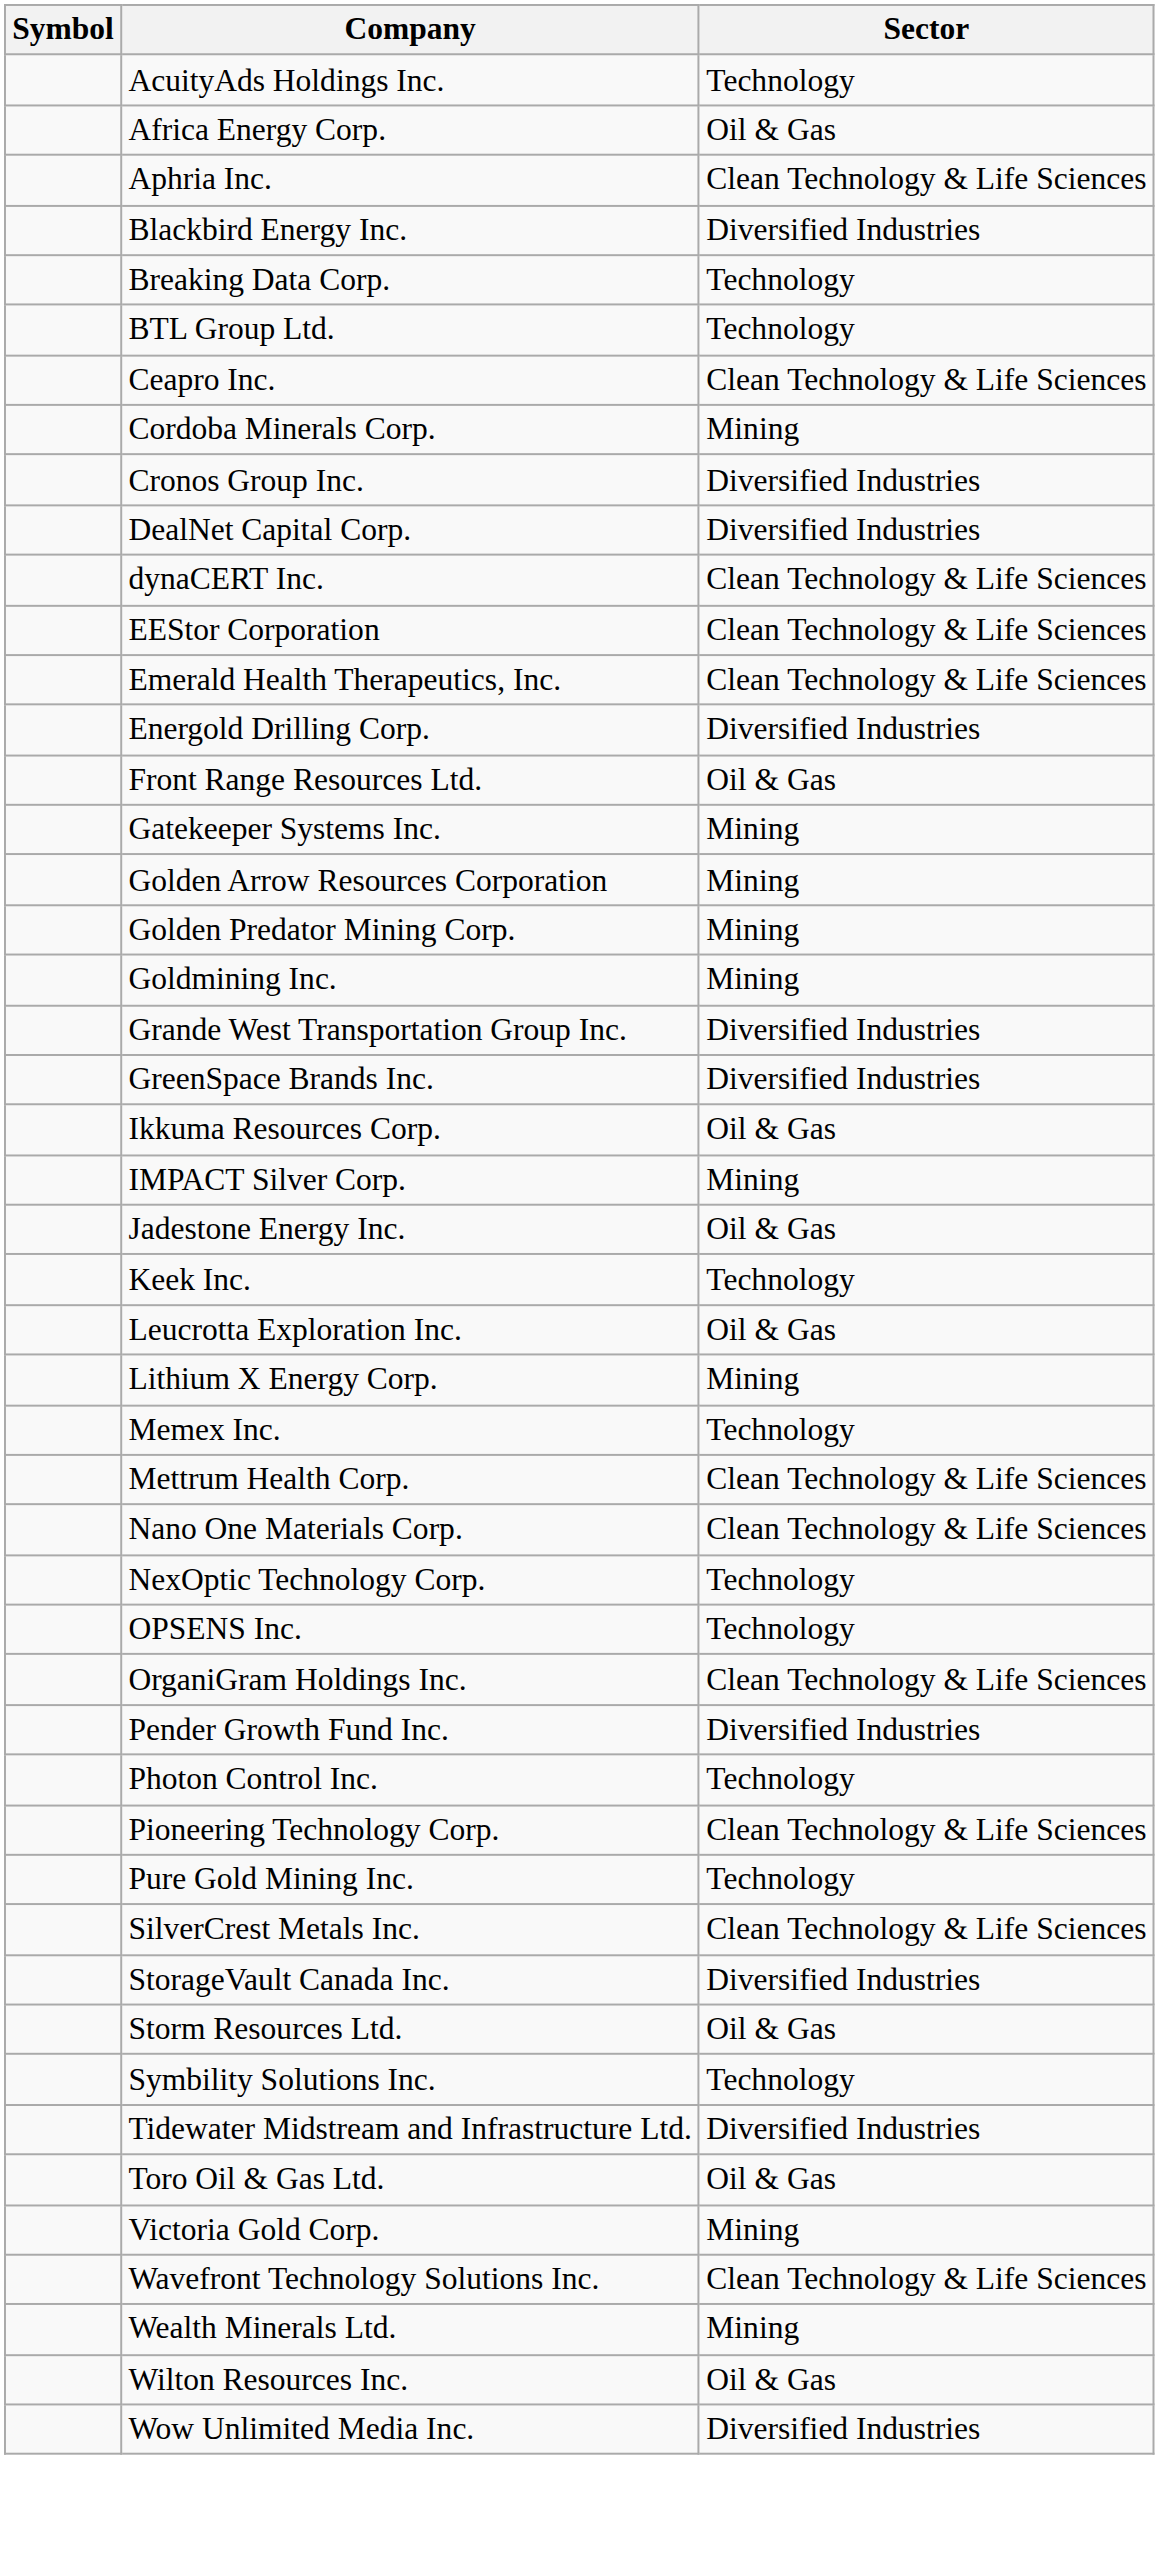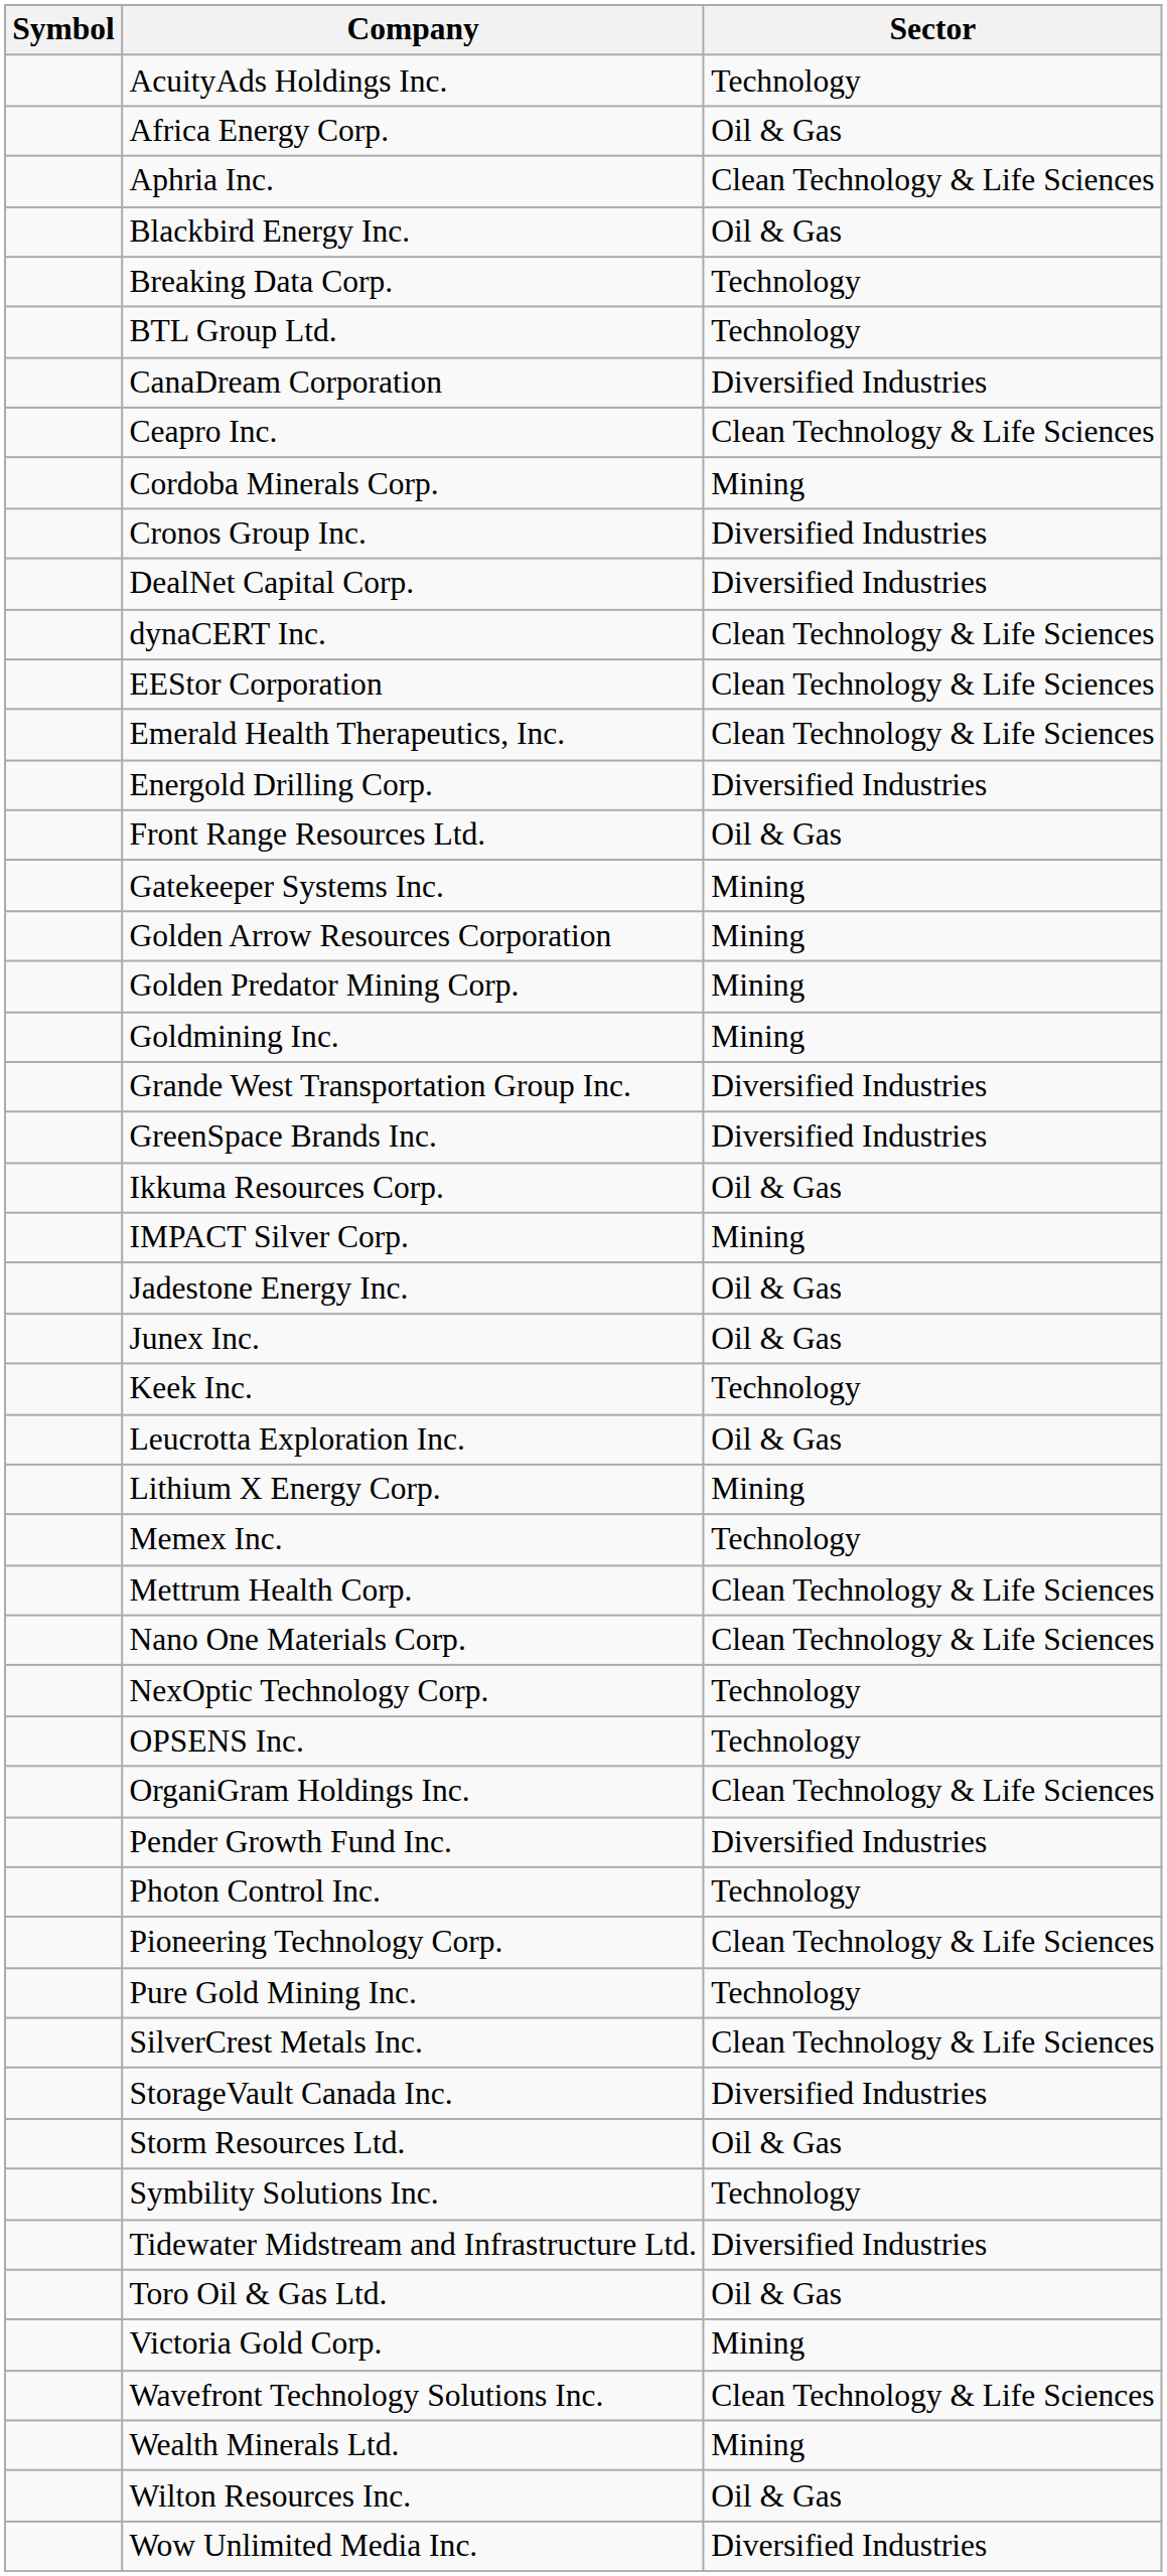Blackbird Energy Inc. | Sector: Diversified Industries -> Oil & Gas
+ row: CanaDream Corporation | Diversified Industries
+ row: Junex Inc. | Oil & Gas
